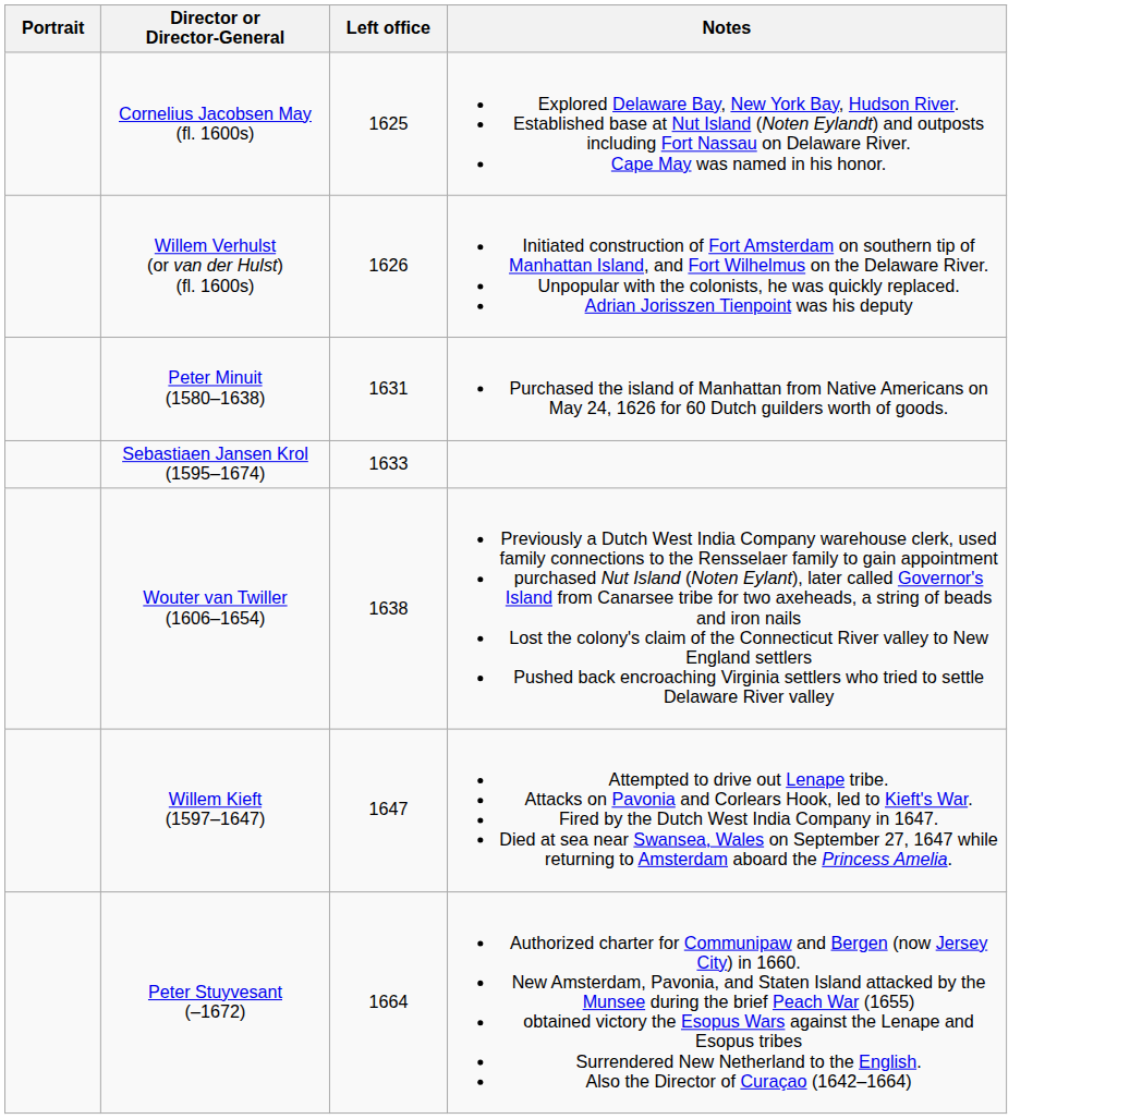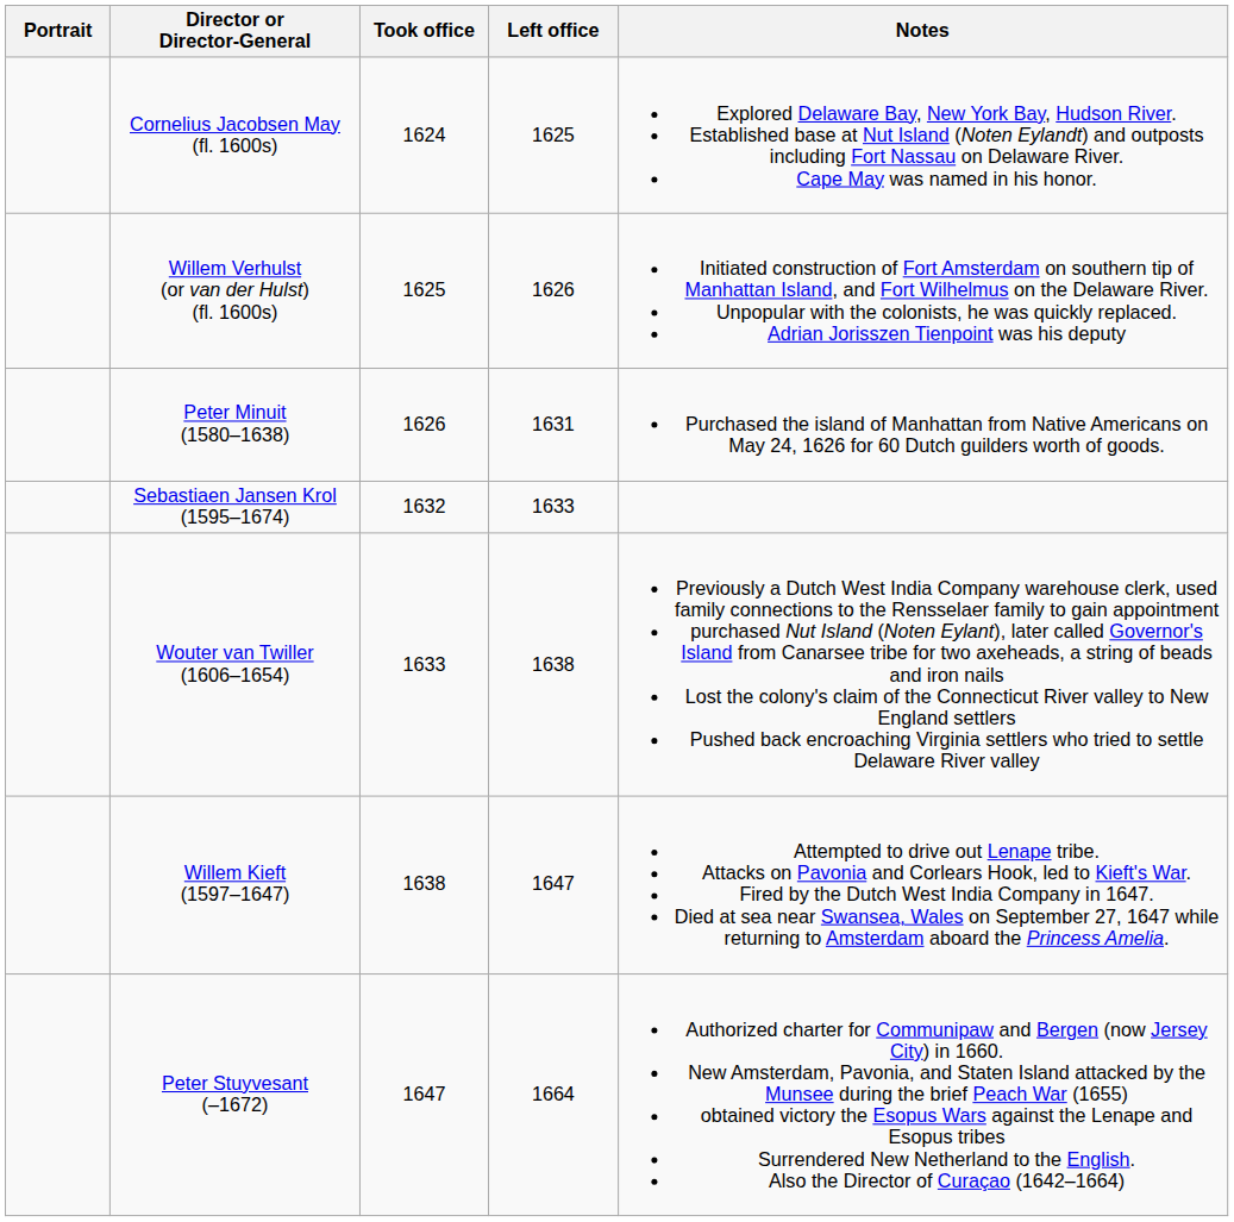+ column: Took office | 1624 | 1625 | 1626 | 1632 | 1633 | 1638 | 1647
